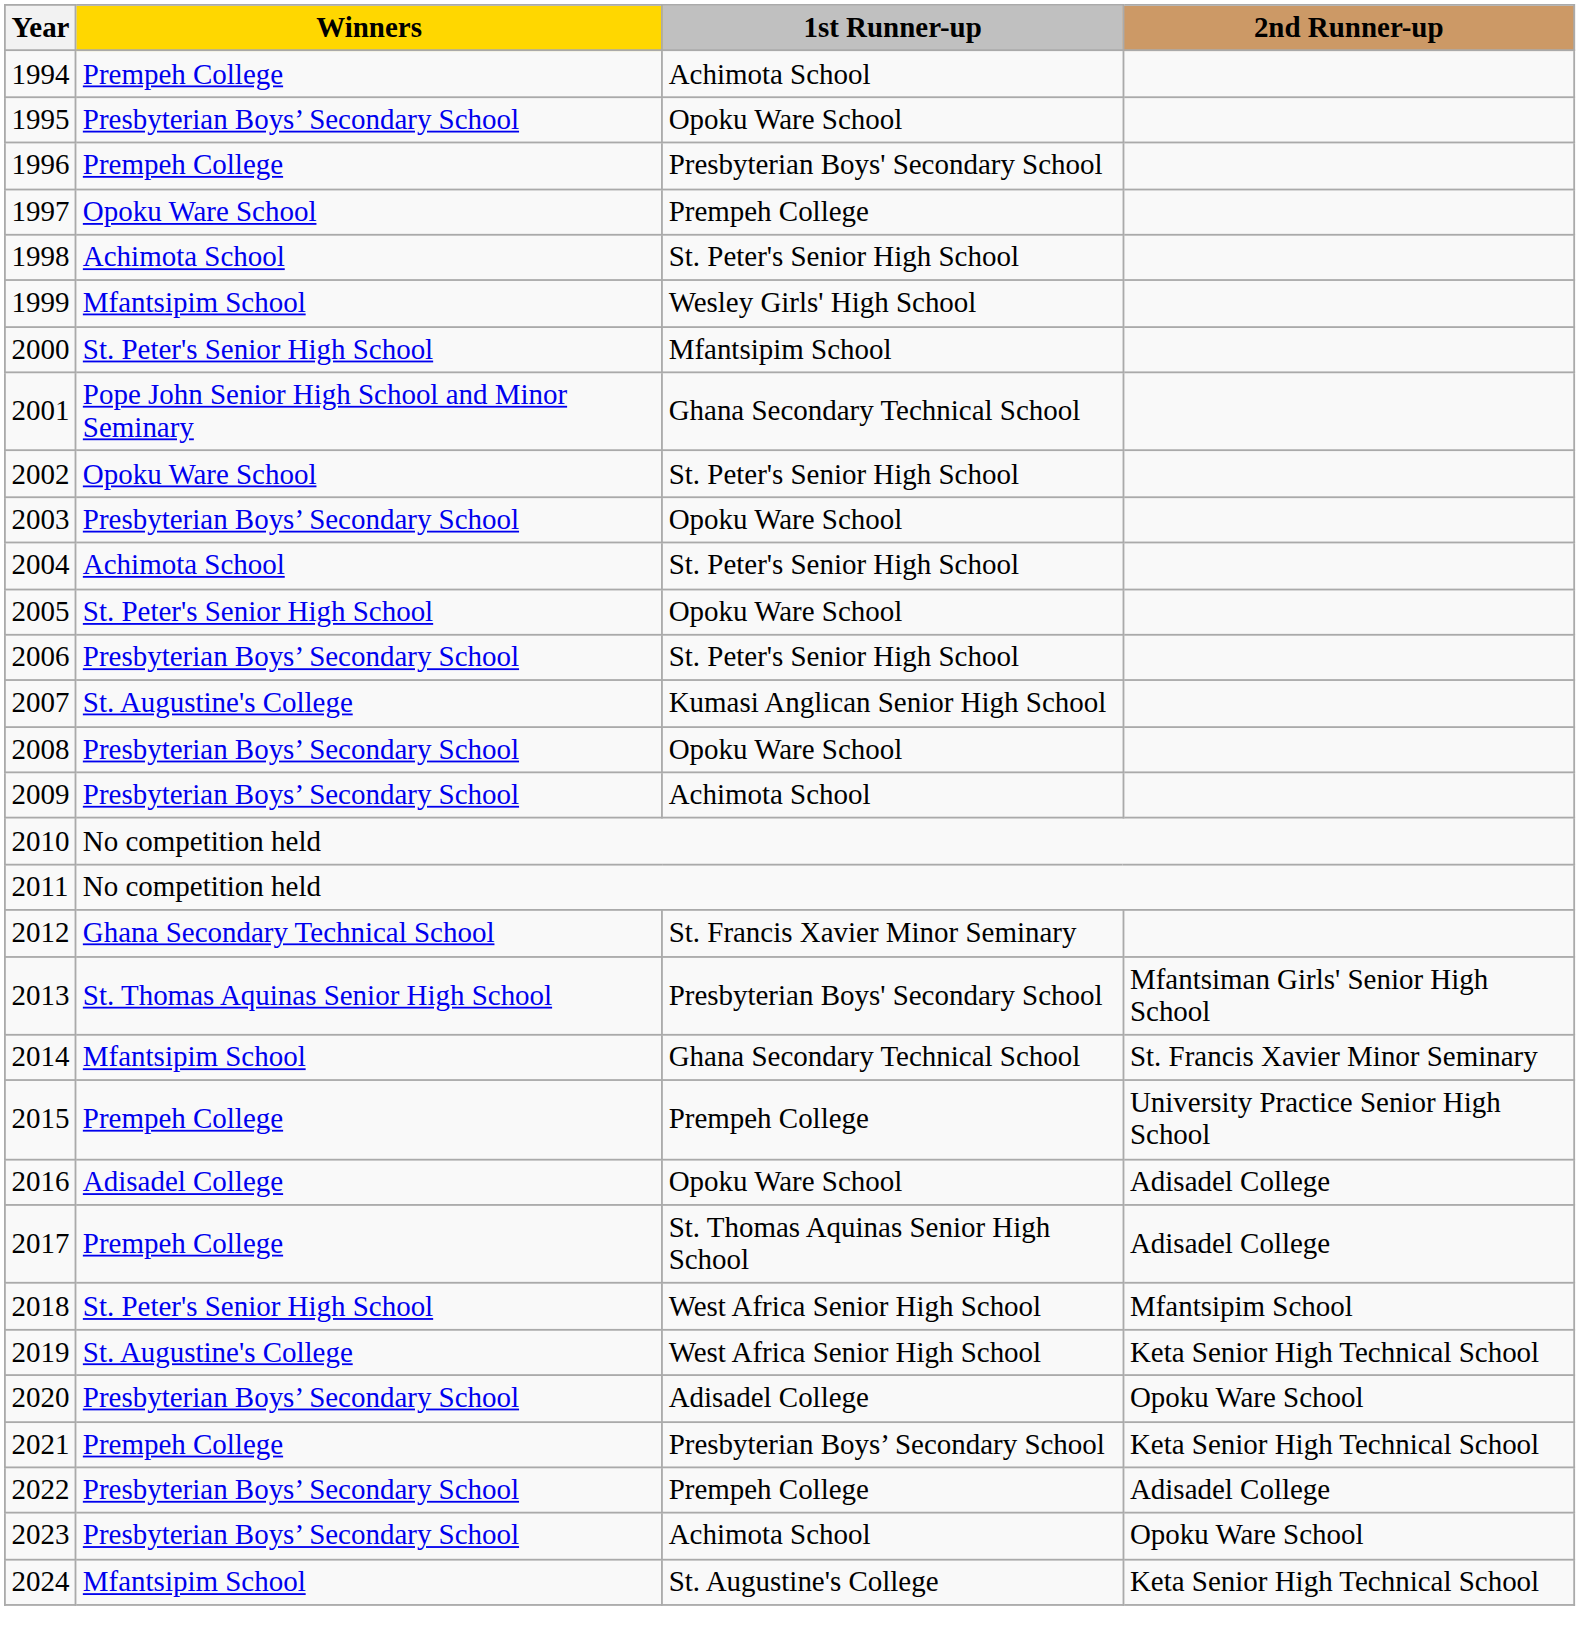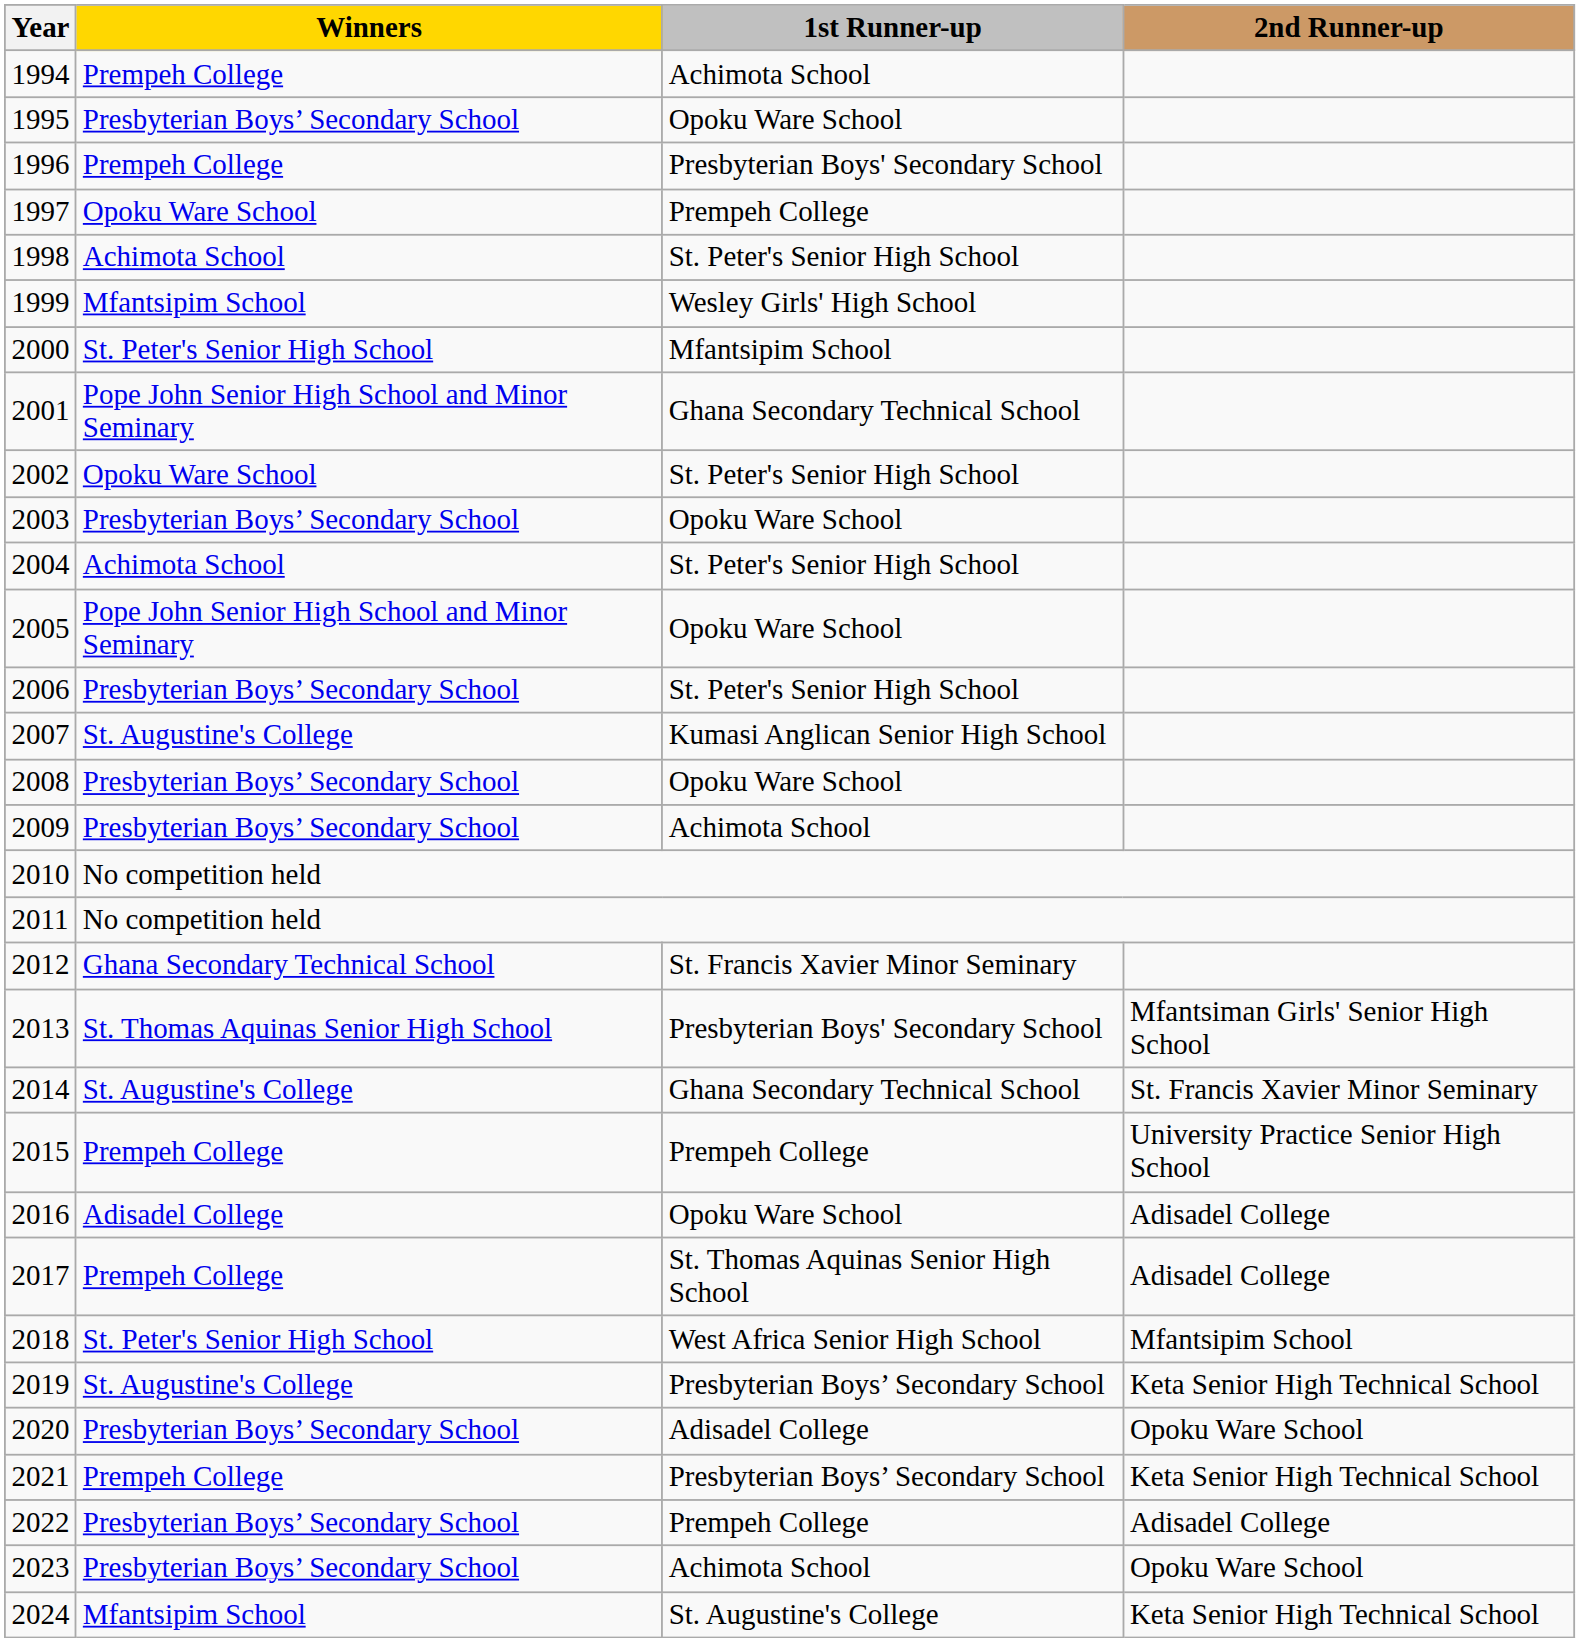2005 | Winners: St. Peter's Senior High School -> Pope John Senior High School and Minor Seminary
2014 | Winners: Mfantsipim School -> St. Augustine's College
2019 | 1st Runner-up: West Africa Senior High School -> Presbyterian Boys’ Secondary School
